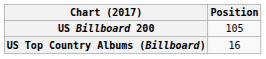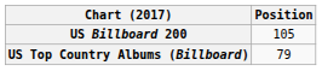US Top Country Albums (Billboard) | Position: 16 -> 79
